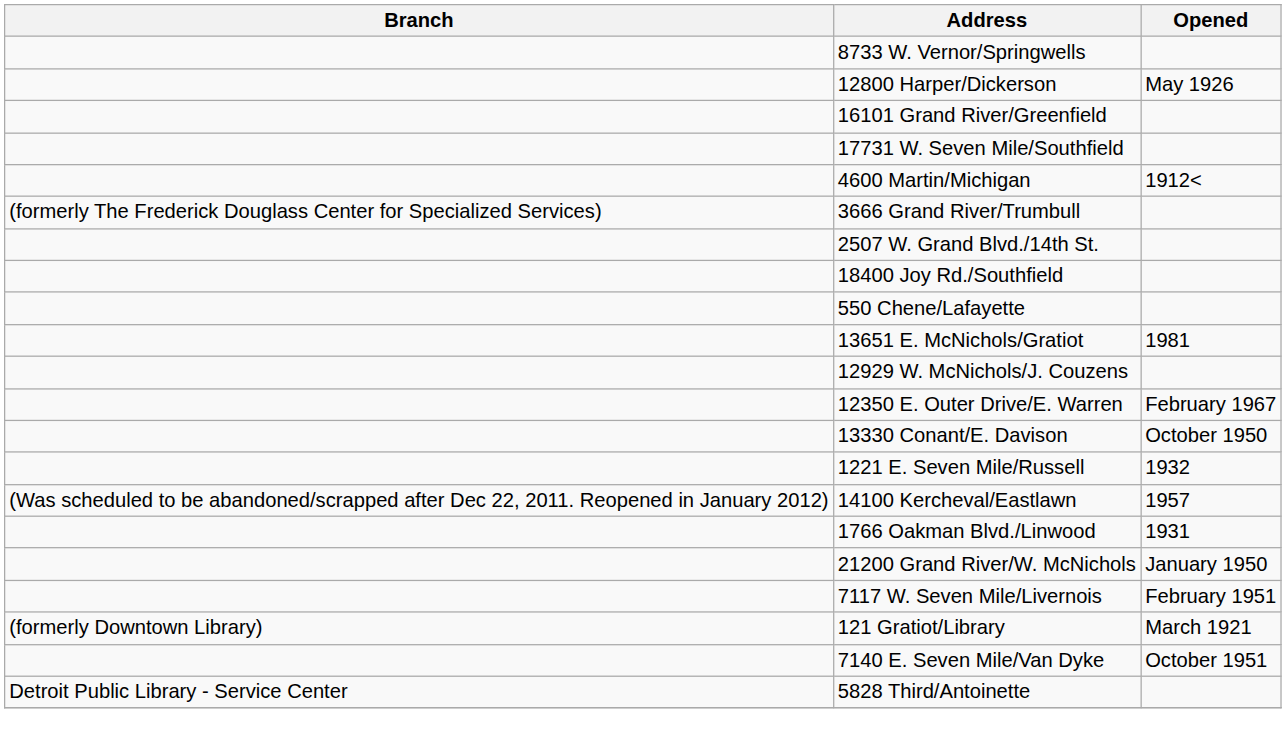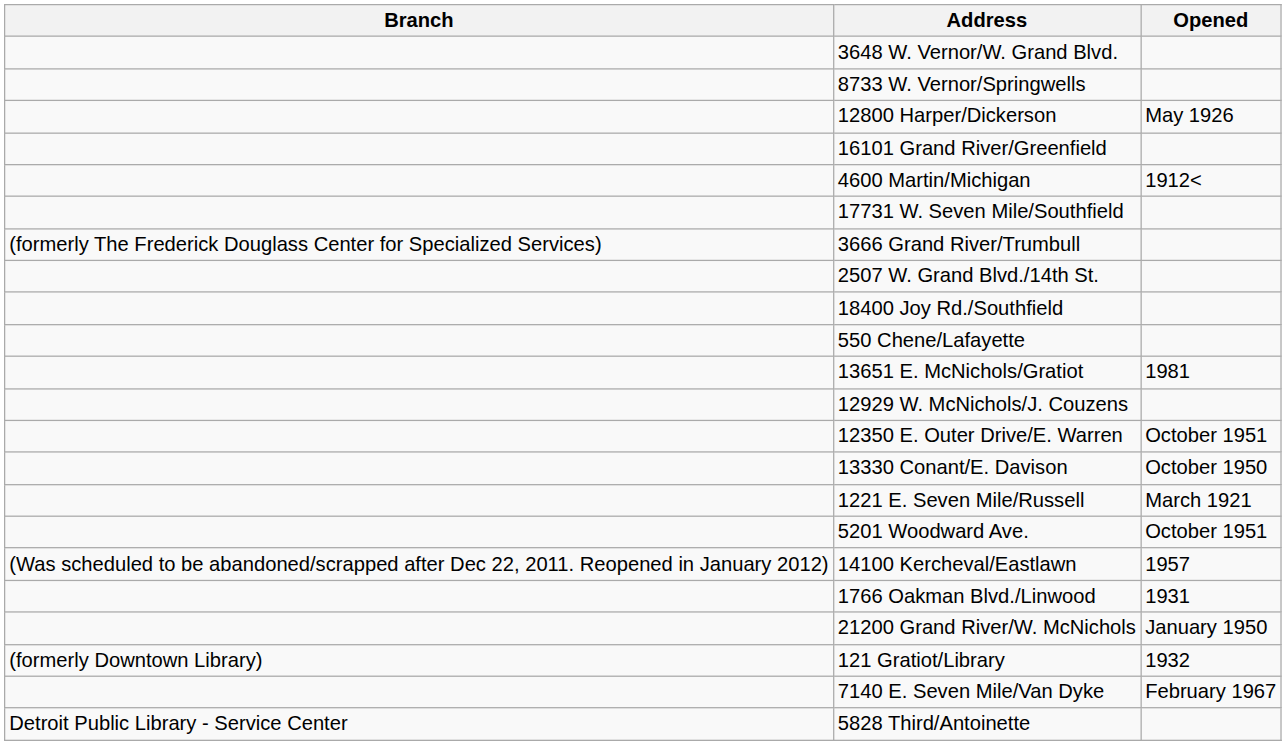+ row: 3648 W. Vernor/W. Grand Blvd.
rows swapped: 17731 W. Seven Mile/Southfield <-> 4600 Martin/Michigan
12350 E. Outer Drive/E. Warren | Opened: February 1967 -> October 1951
1221 E. Seven Mile/Russell | Opened: 1932 -> March 1921
+ row: 5201 Woodward Ave. | October 1951
- row: 7117 W. Seven Mile/Livernois | February 1951
121 Gratiot/Library | Opened: March 1921 -> 1932
7140 E. Seven Mile/Van Dyke | Opened: October 1951 -> February 1967
